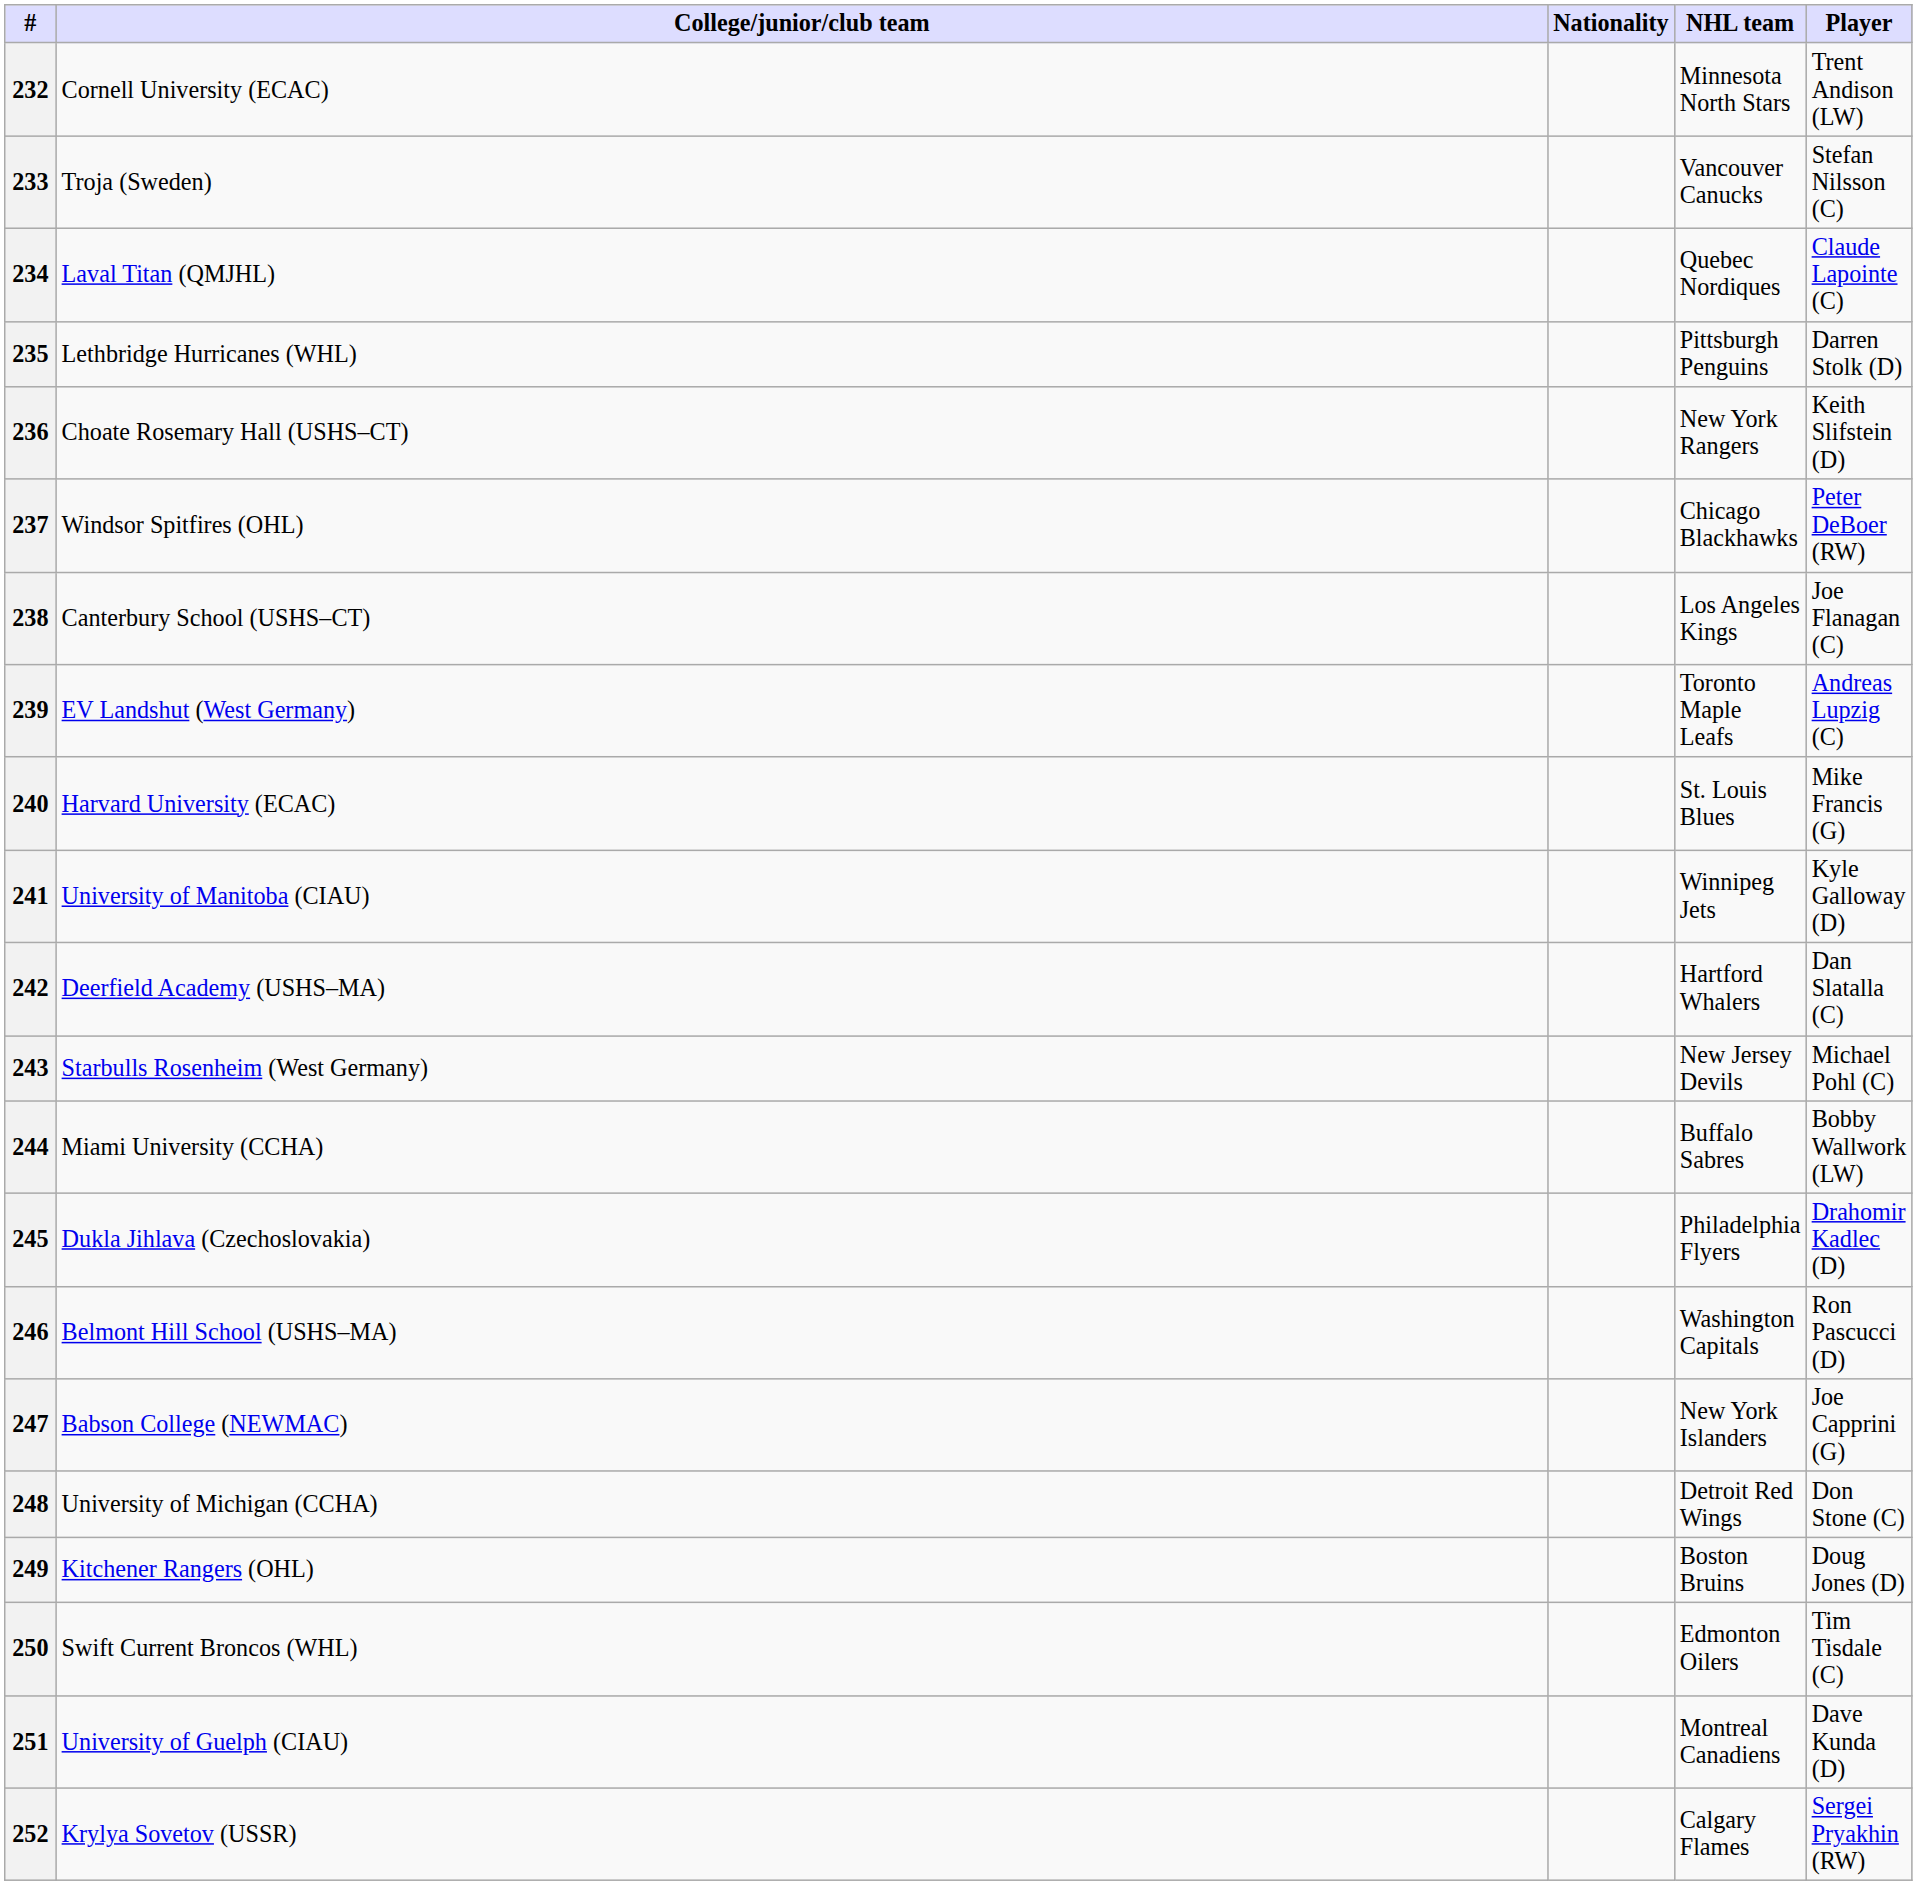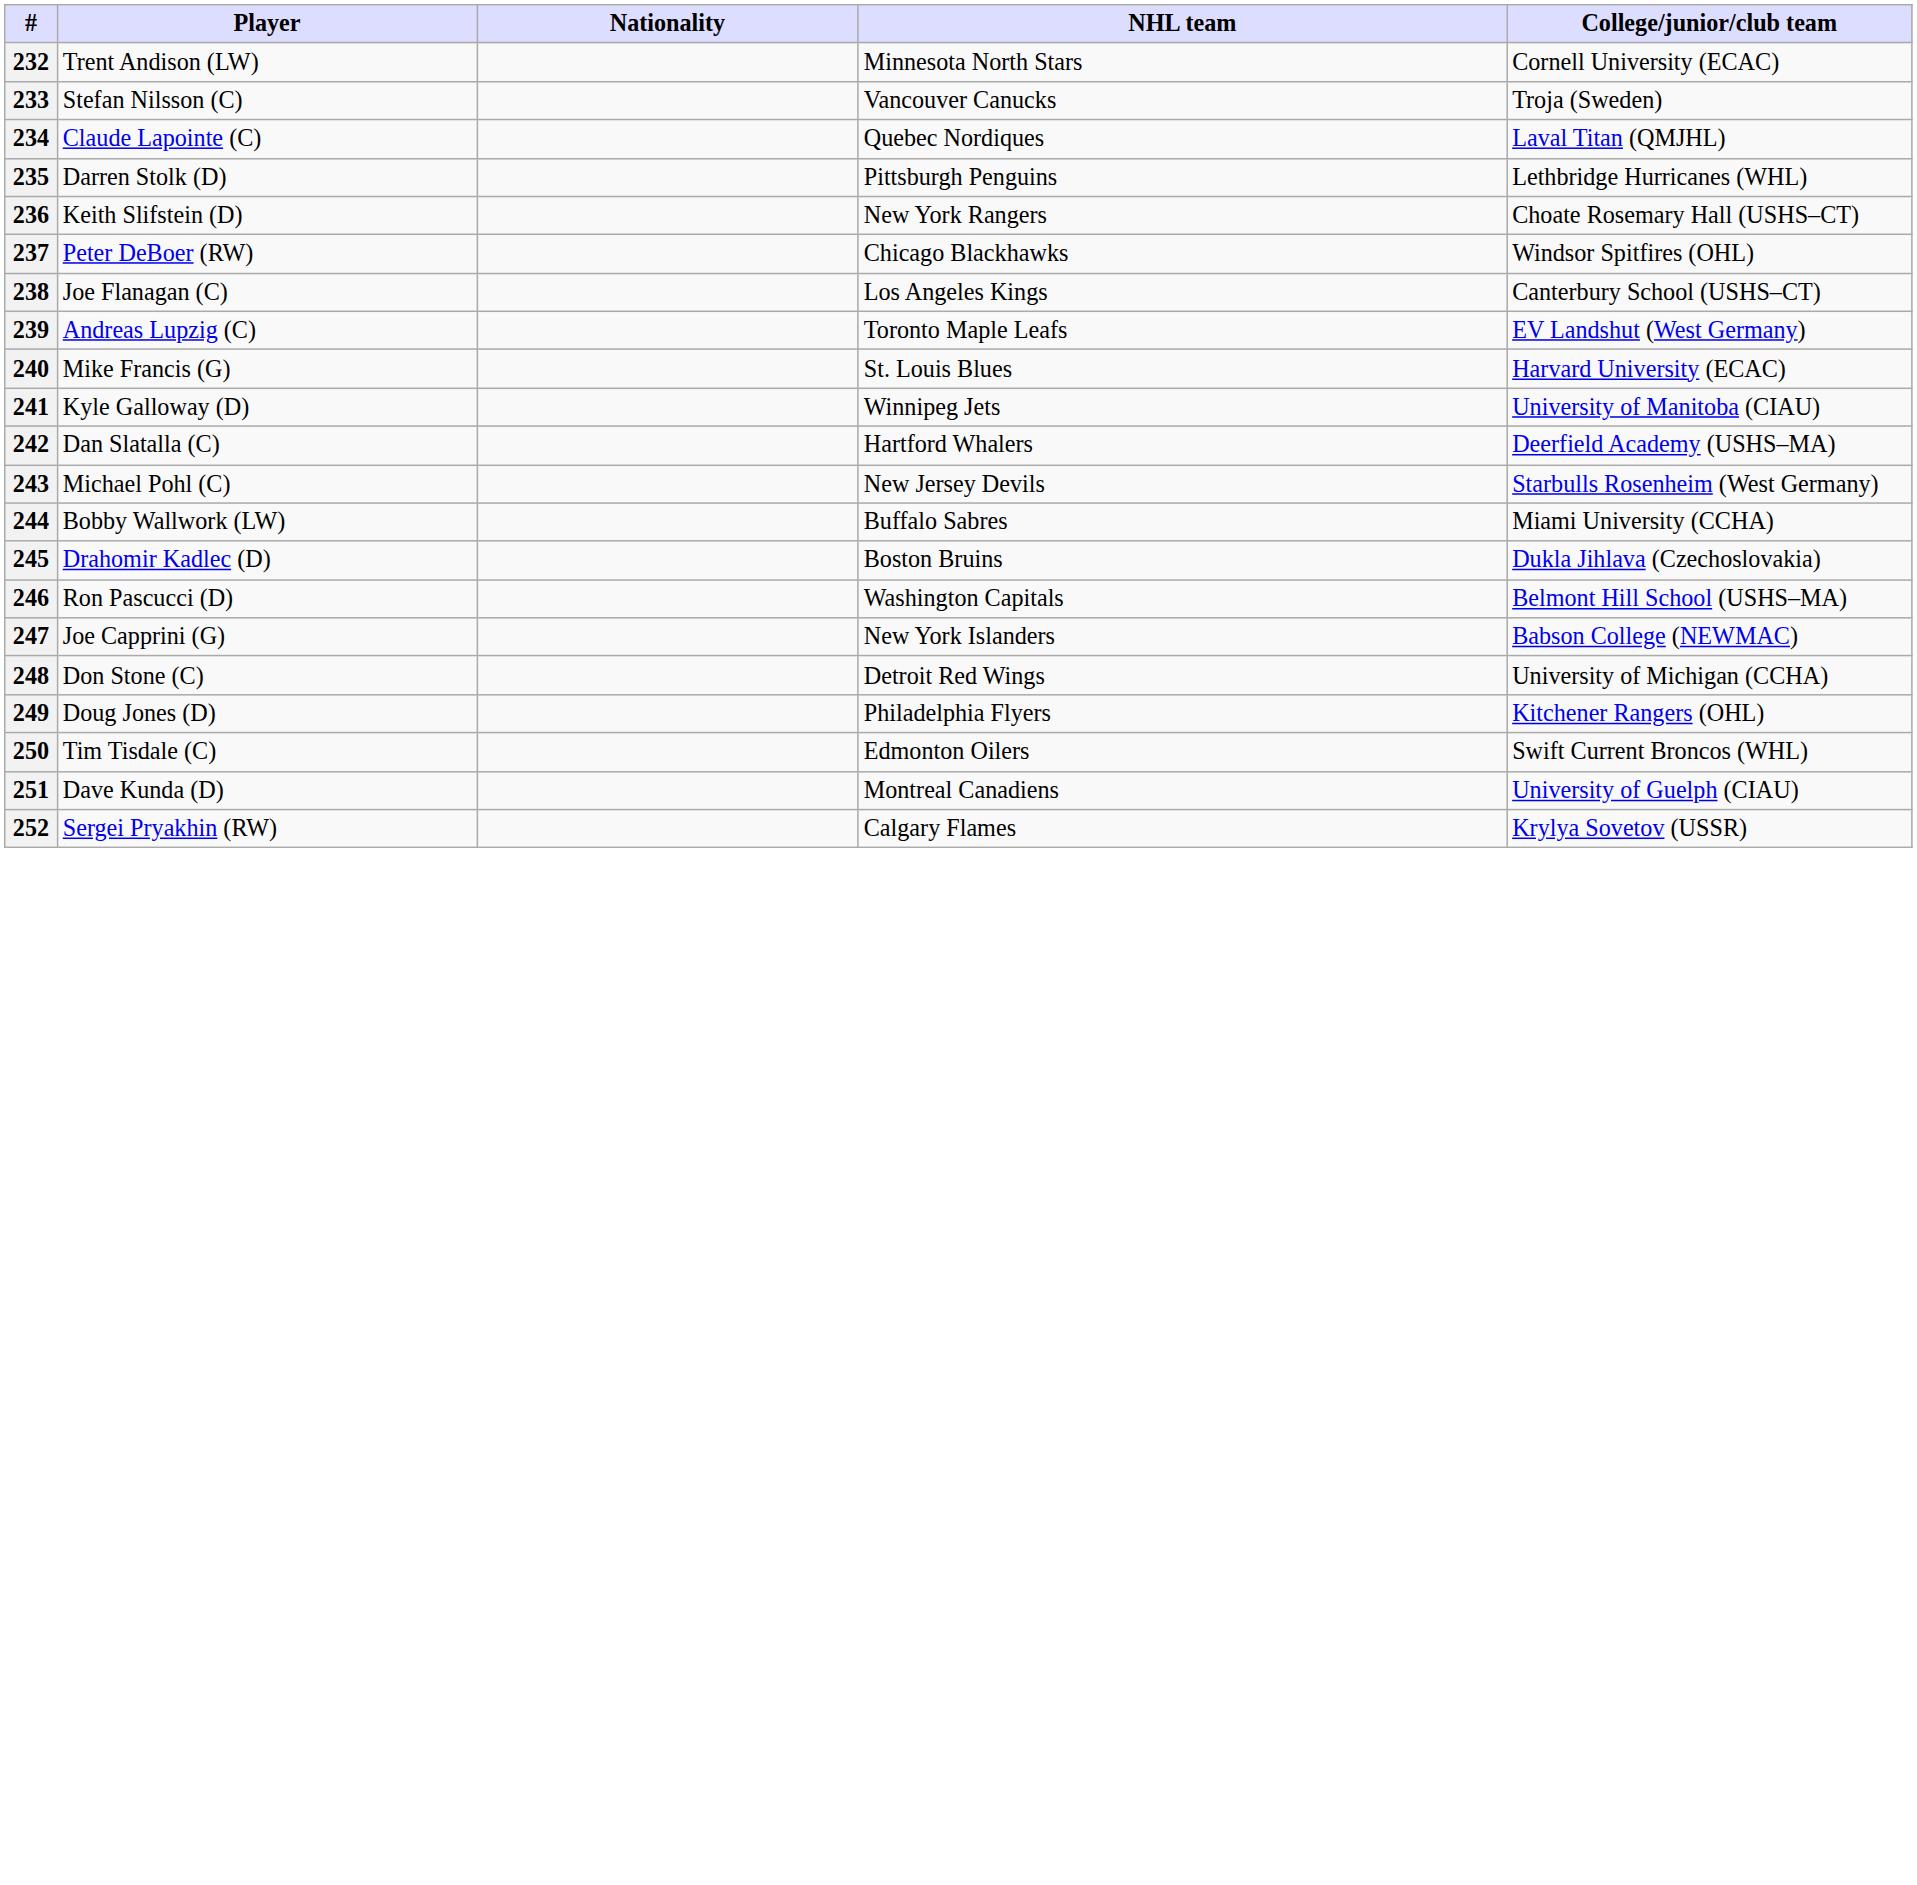columns swapped: Player <-> College/junior/club team
245 | NHL team: Philadelphia Flyers -> Boston Bruins
249 | NHL team: Boston Bruins -> Philadelphia Flyers
